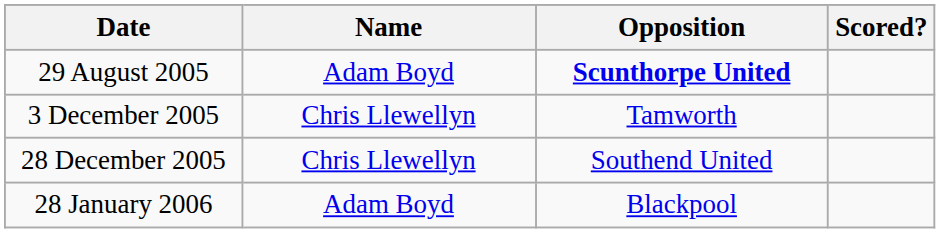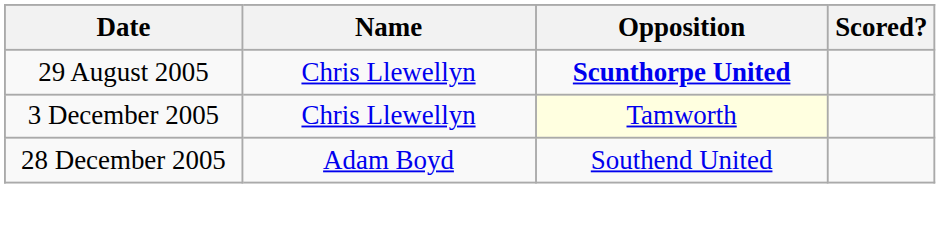29 August 2005 | Name: Adam Boyd -> Chris Llewellyn
3 December 2005 | Opposition: no background -> lightyellow background
28 December 2005 | Name: Chris Llewellyn -> Adam Boyd
- row: 28 January 2006 | Adam Boyd | Blackpool
